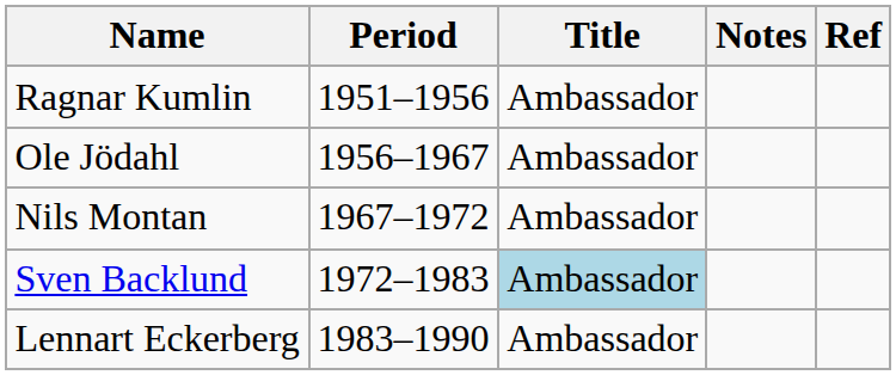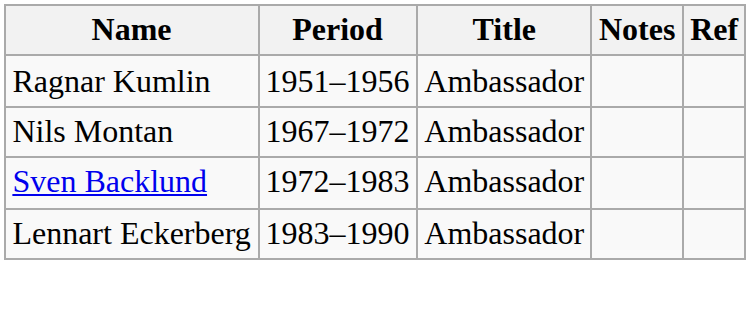- row: Ole Jödahl | 1956–1967 | Ambassador
Sven Backlund | Title: lightblue background -> no background
